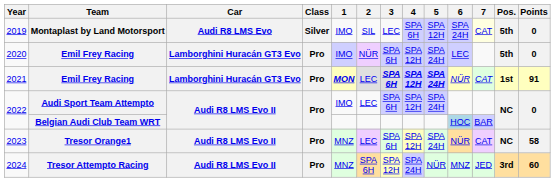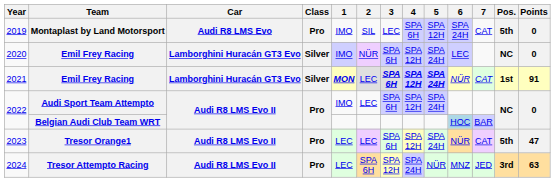2019 | Class: Silver -> Pro
2019 | 7: lightyellow background -> no background
2020 | Class: Pro -> Silver
2020 | Pos.: 5th -> NC
2021 | Class: Pro -> Silver
2023 | 1: MNZ -> LEC
2023 | Pos.: NC -> 5th
2023 | Points: 58 -> 47
2024 | 1: MNZ -> LEC
2024 | Points: 60 -> 63
